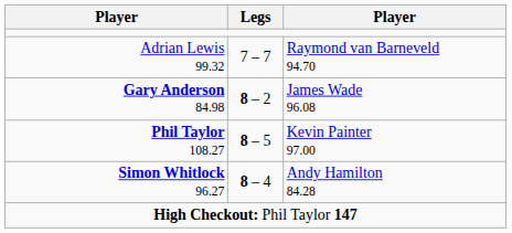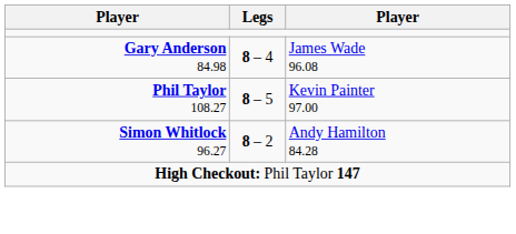- row: Adrian Lewis 99.32 | 7 – 7 | Raymond van Barneveld 94.70
Gary Anderson 84.98 | Legs: 8 – 2 -> 8 – 4
Simon Whitlock 96.27 | Legs: 8 – 4 -> 8 – 2
